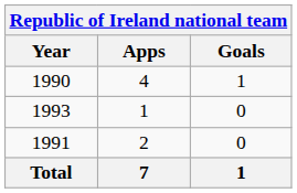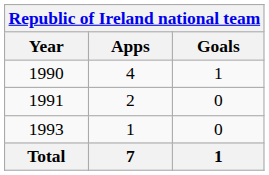rows swapped: 1991 <-> 1993
